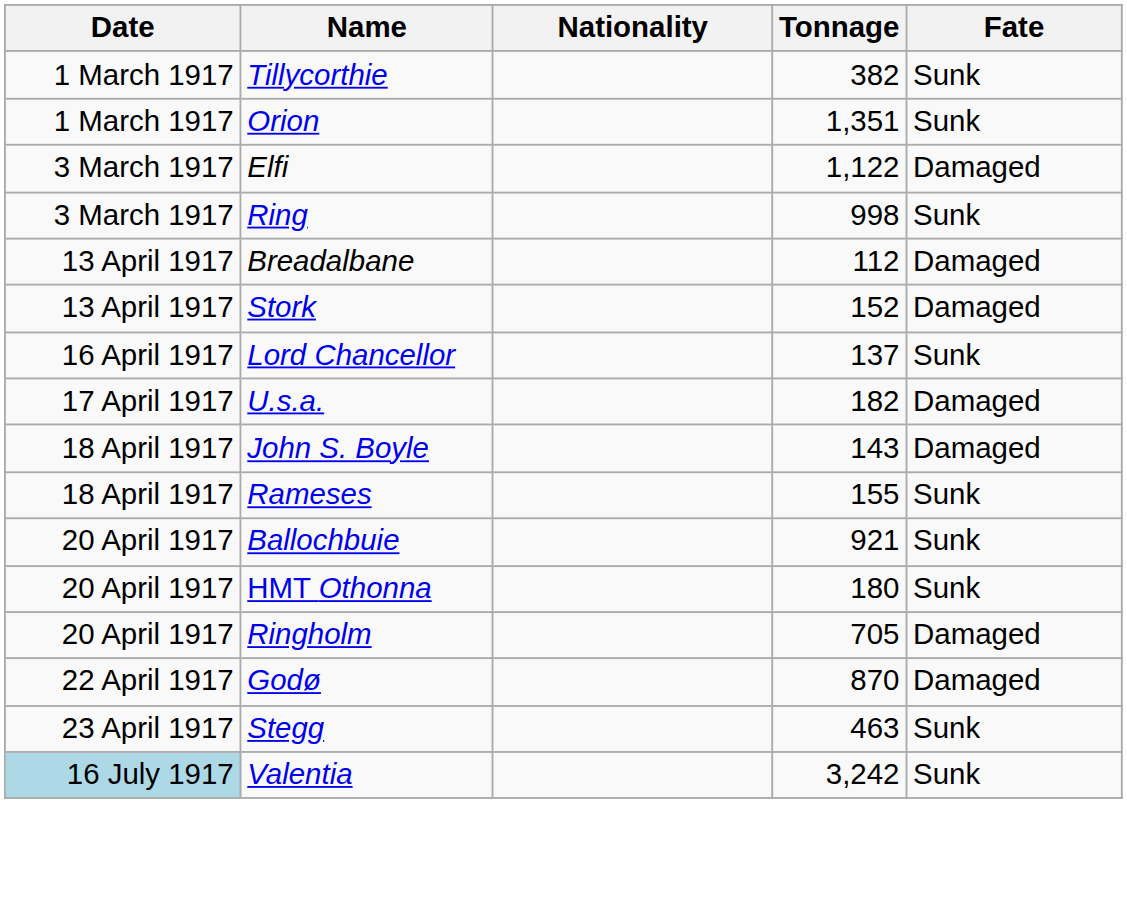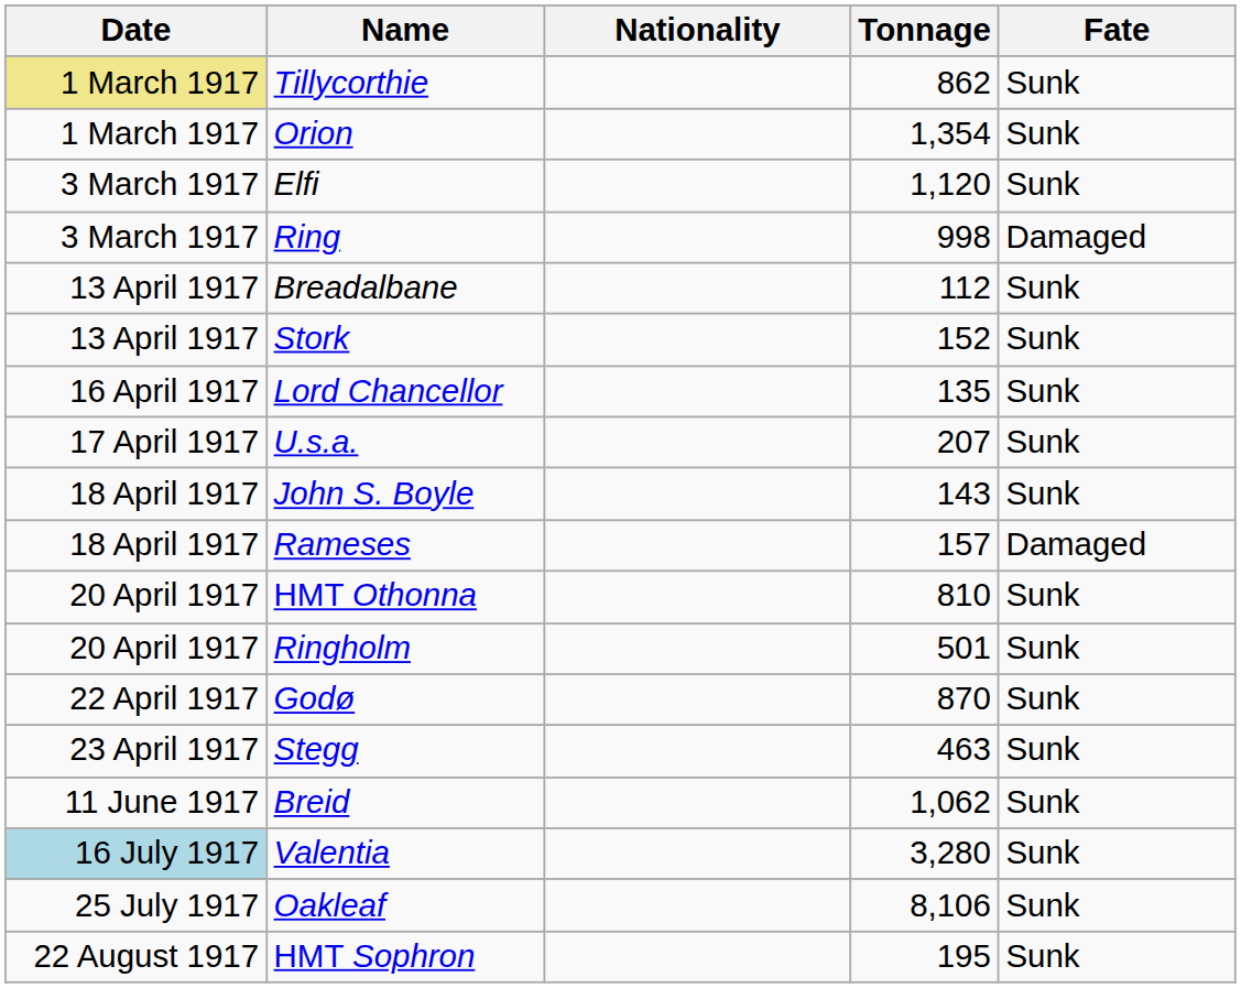Tillycorthie | Date: no background -> khaki background
Tillycorthie | Tonnage: 382 -> 862
Orion | Tonnage: 1,351 -> 1,354
Elfi | Tonnage: 1,122 -> 1,120
Elfi | Fate: Damaged -> Sunk
Ring | Fate: Sunk -> Damaged
Breadalbane | Fate: Damaged -> Sunk
Stork | Fate: Damaged -> Sunk
Lord Chancellor | Tonnage: 137 -> 135
U.s.a. | Tonnage: 182 -> 207
U.s.a. | Fate: Damaged -> Sunk
John S. Boyle | Fate: Damaged -> Sunk
Rameses | Tonnage: 155 -> 157
Rameses | Fate: Sunk -> Damaged
- row: 20 April 1917 | Ballochbuie | 921 | Sunk
HMT Othonna | Tonnage: 180 -> 810
Ringholm | Tonnage: 705 -> 501
Ringholm | Fate: Damaged -> Sunk
Godø | Fate: Damaged -> Sunk
+ row: 11 June 1917 | Breid | 1,062 | Sunk
Valentia | Tonnage: 3,242 -> 3,280
+ row: 25 July 1917 | Oakleaf | 8,106 | Sunk
+ row: 22 August 1917 | HMT Sophron | 195 | Sunk
